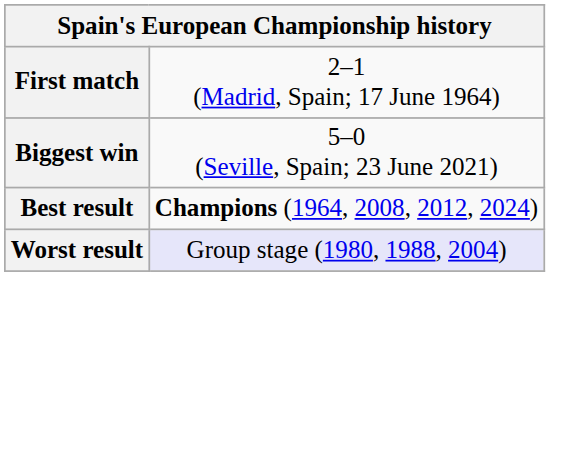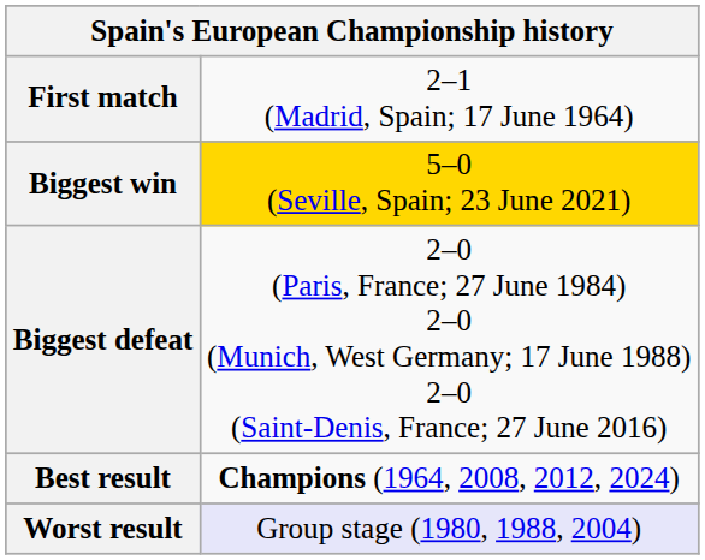Biggest win | column 2: no background -> gold background
+ row: Biggest defeat | 2–0 (Paris, France; 27 June 1984) 2–0 (Munich, West Germany; 17 June 1988) 2–0 (Saint-Denis, France; 27 June 2016)
